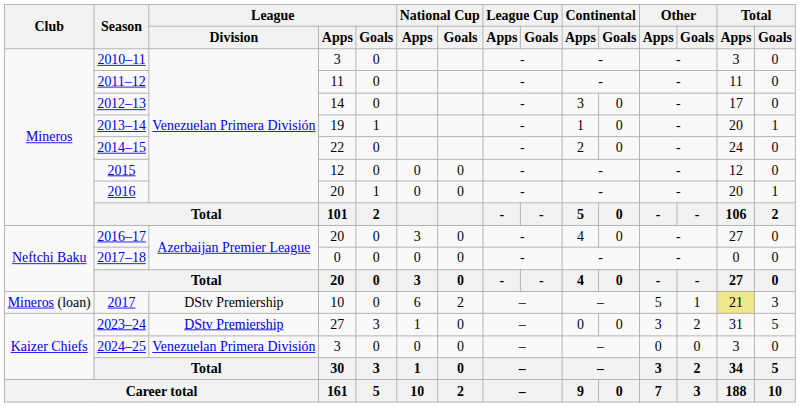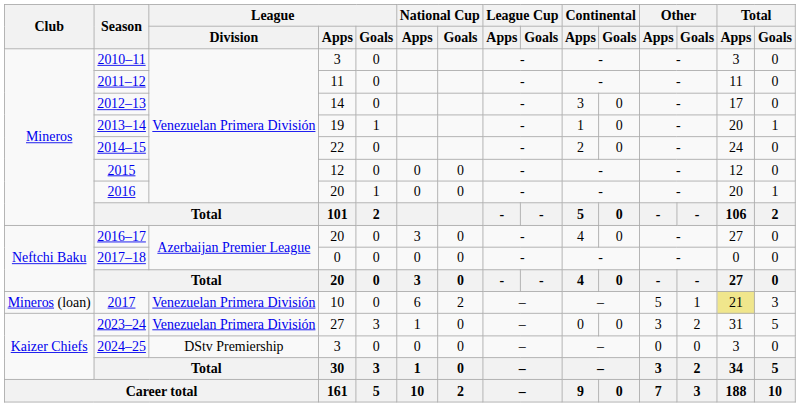2017 | League / Division: DStv Premiership -> Venezuelan Primera División
2023–24 | League / Division: DStv Premiership -> Venezuelan Primera División
2024–25 | League / Division: Venezuelan Primera División -> DStv Premiership
